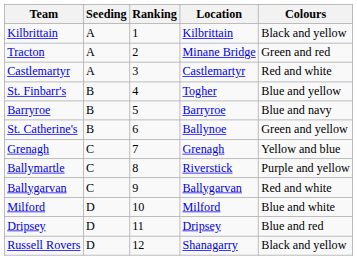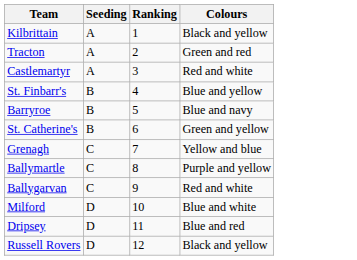- column: Location | Kilbrittain | Minane Bridge | Castlemartyr | Togher | Barryroe | Ballynoe | Grenagh | Riverstick | Ballygarvan | Milford | Dripsey | Shanagarry
